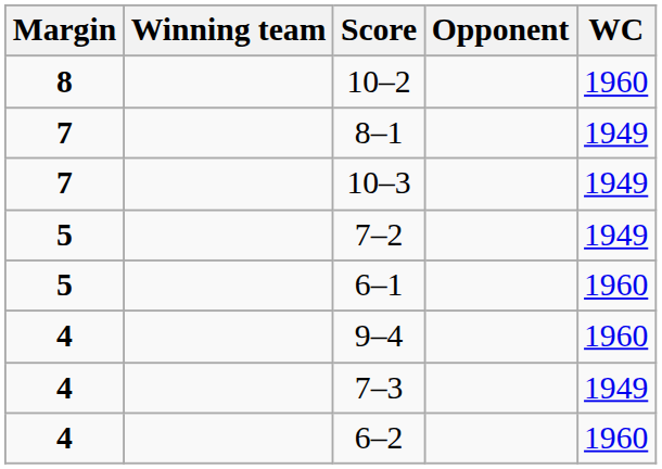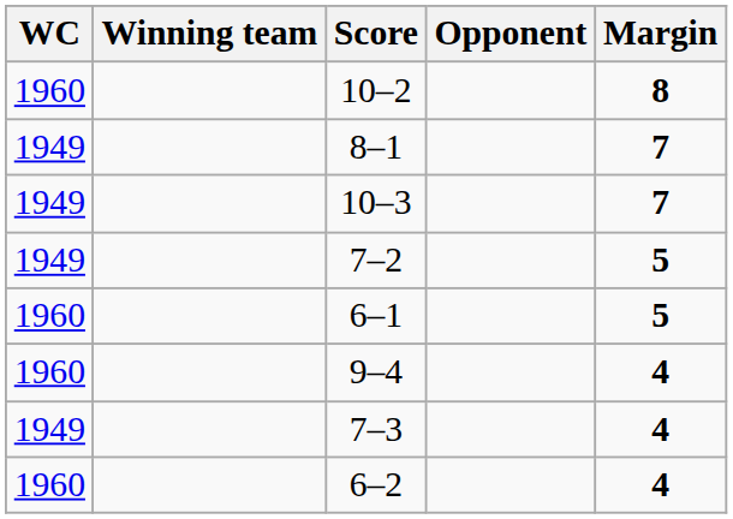columns swapped: Margin <-> WC
